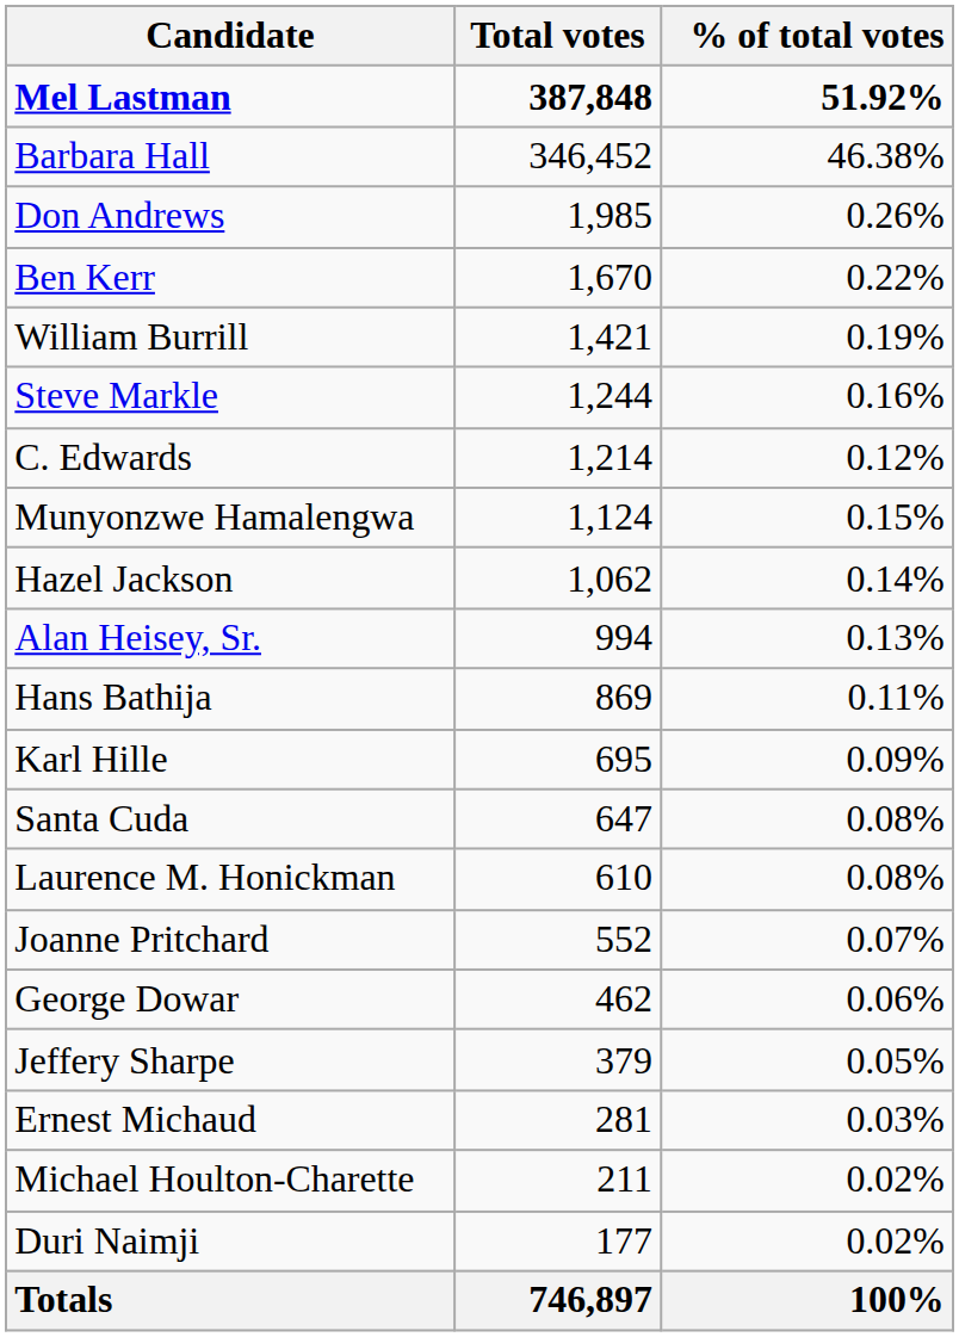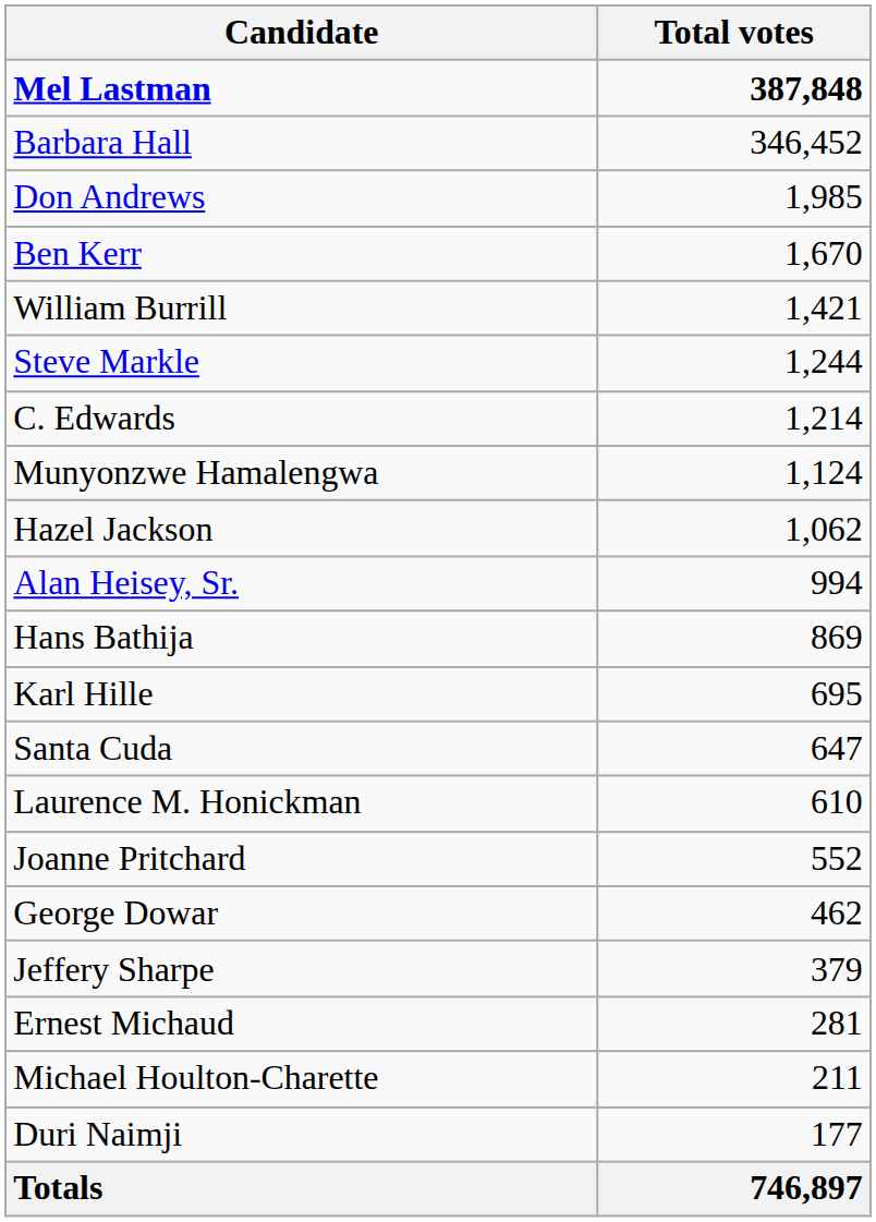- column: % of total votes | 51.92% | 46.38% | 0.26% | 0.22% | 0.19% | 0.16% | 0.12% | 0.15% | 0.14% | 0.13% | 0.11% | 0.09% | 0.08% | 0.08% | 0.07% | 0.06% | 0.05% | 0.03% | 0.02% | 0.02% | 100%
